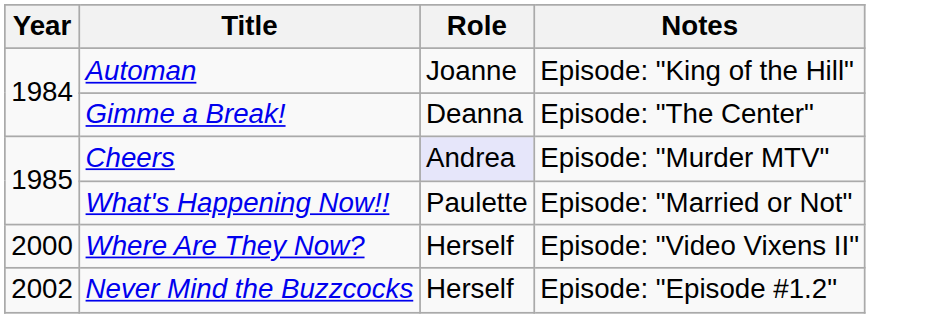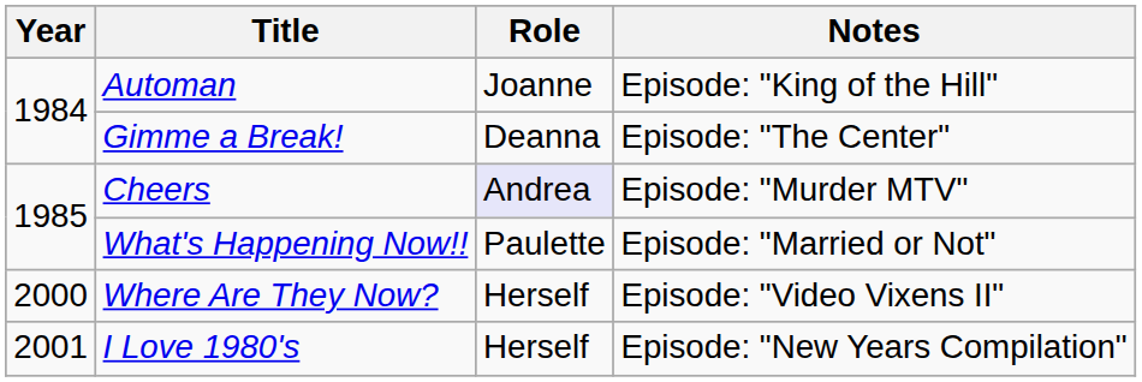+ row: 2001 | I Love 1980's | Herself | Episode: "New Years Compilation"
- row: 2002 | Never Mind the Buzzcocks | Herself | Episode: "Episode #1.2"
